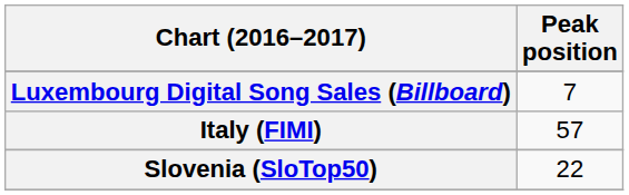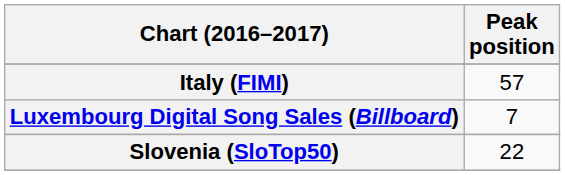rows swapped: Italy (FIMI) <-> Luxembourg Digital Song Sales (Billboard)
